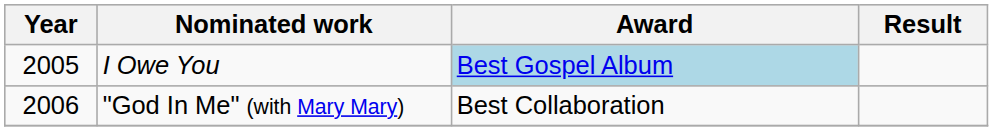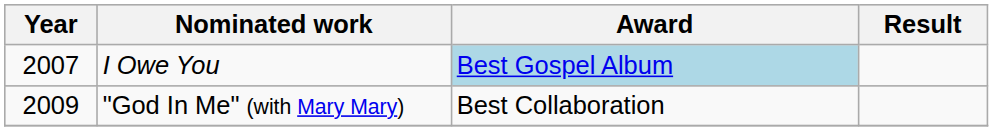I Owe You | Year: 2005 -> 2007
"God In Me" (with Mary Mary) | Year: 2006 -> 2009
